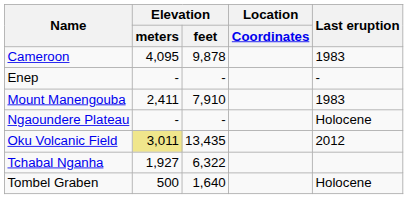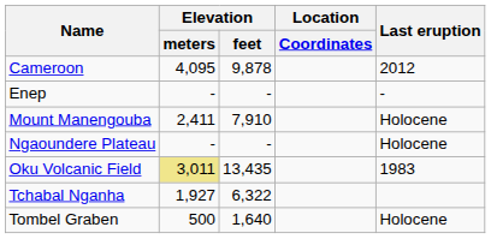Cameroon | Last eruption: 1983 -> 2012
Mount Manengouba | Last eruption: 1983 -> Holocene
Oku Volcanic Field | Last eruption: 2012 -> 1983
